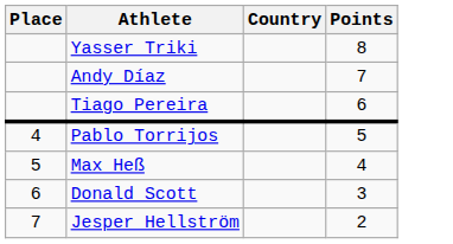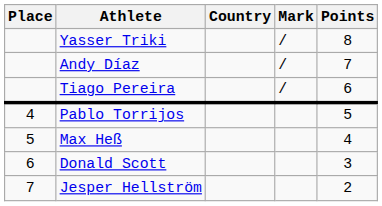+ column: Mark | / | / | /
